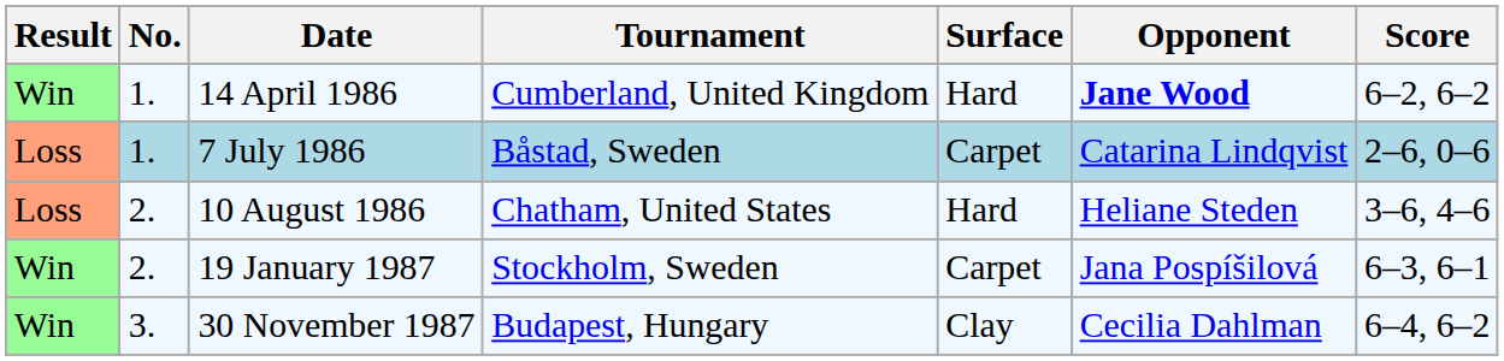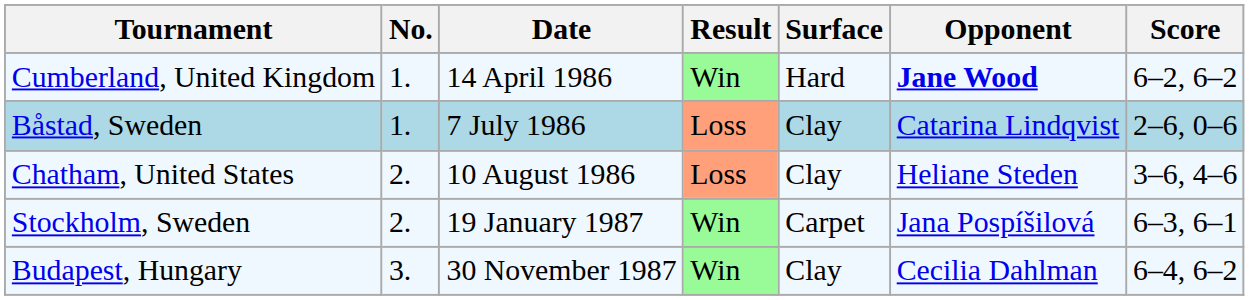columns swapped: Result <-> Tournament
7 July 1986 | Surface: Carpet -> Clay
10 August 1986 | Surface: Hard -> Clay
